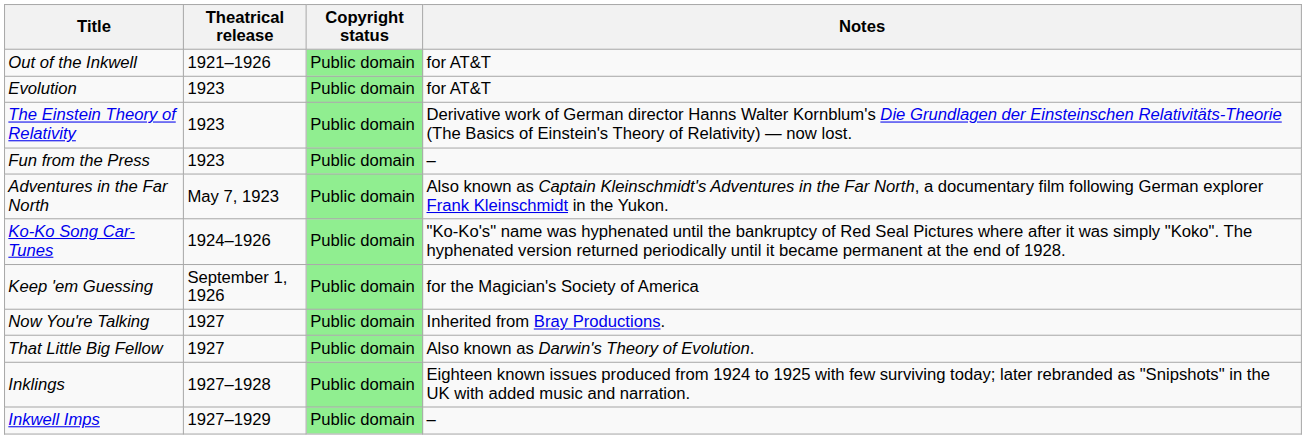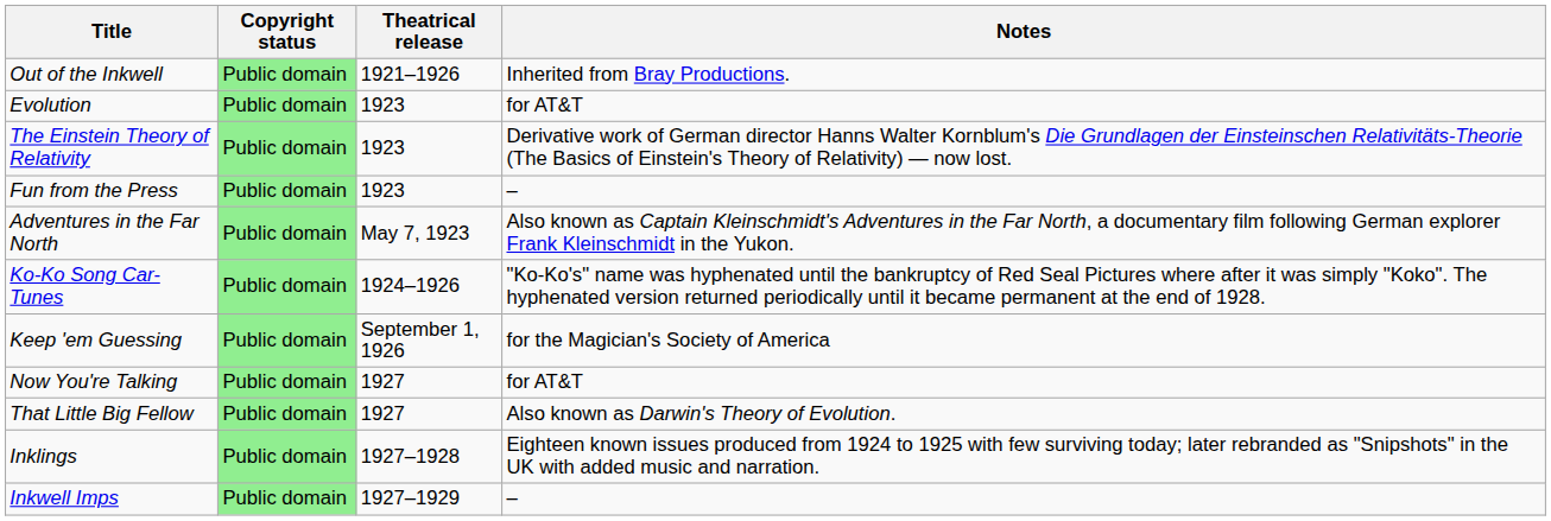columns swapped: Theatrical release <-> Copyright status
Out of the Inkwell | Notes: for AT&T -> Inherited from Bray Productions.
Now You're Talking | Notes: Inherited from Bray Productions. -> for AT&T
